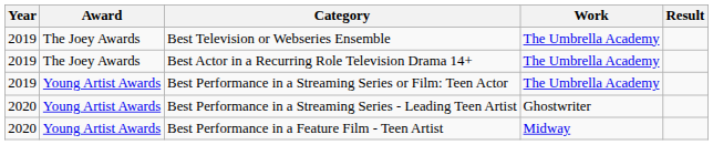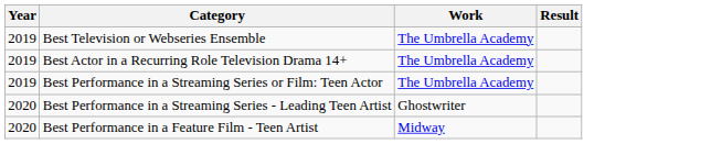- column: Award | The Joey Awards | The Joey Awards | Young Artist Awards | Young Artist Awards | Young Artist Awards
